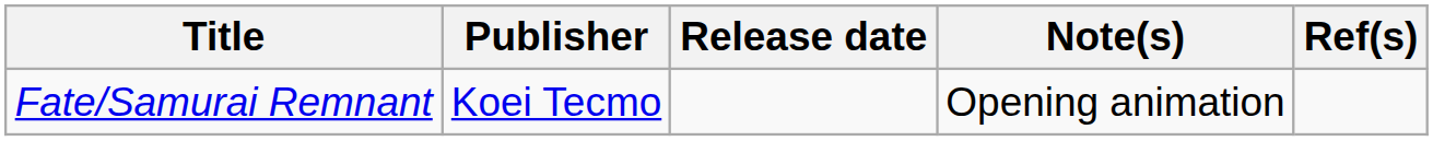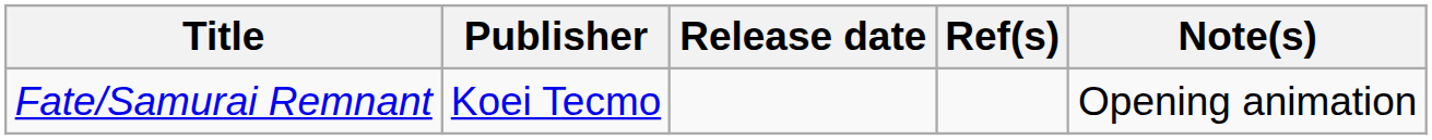columns swapped: Note(s) <-> Ref(s)
